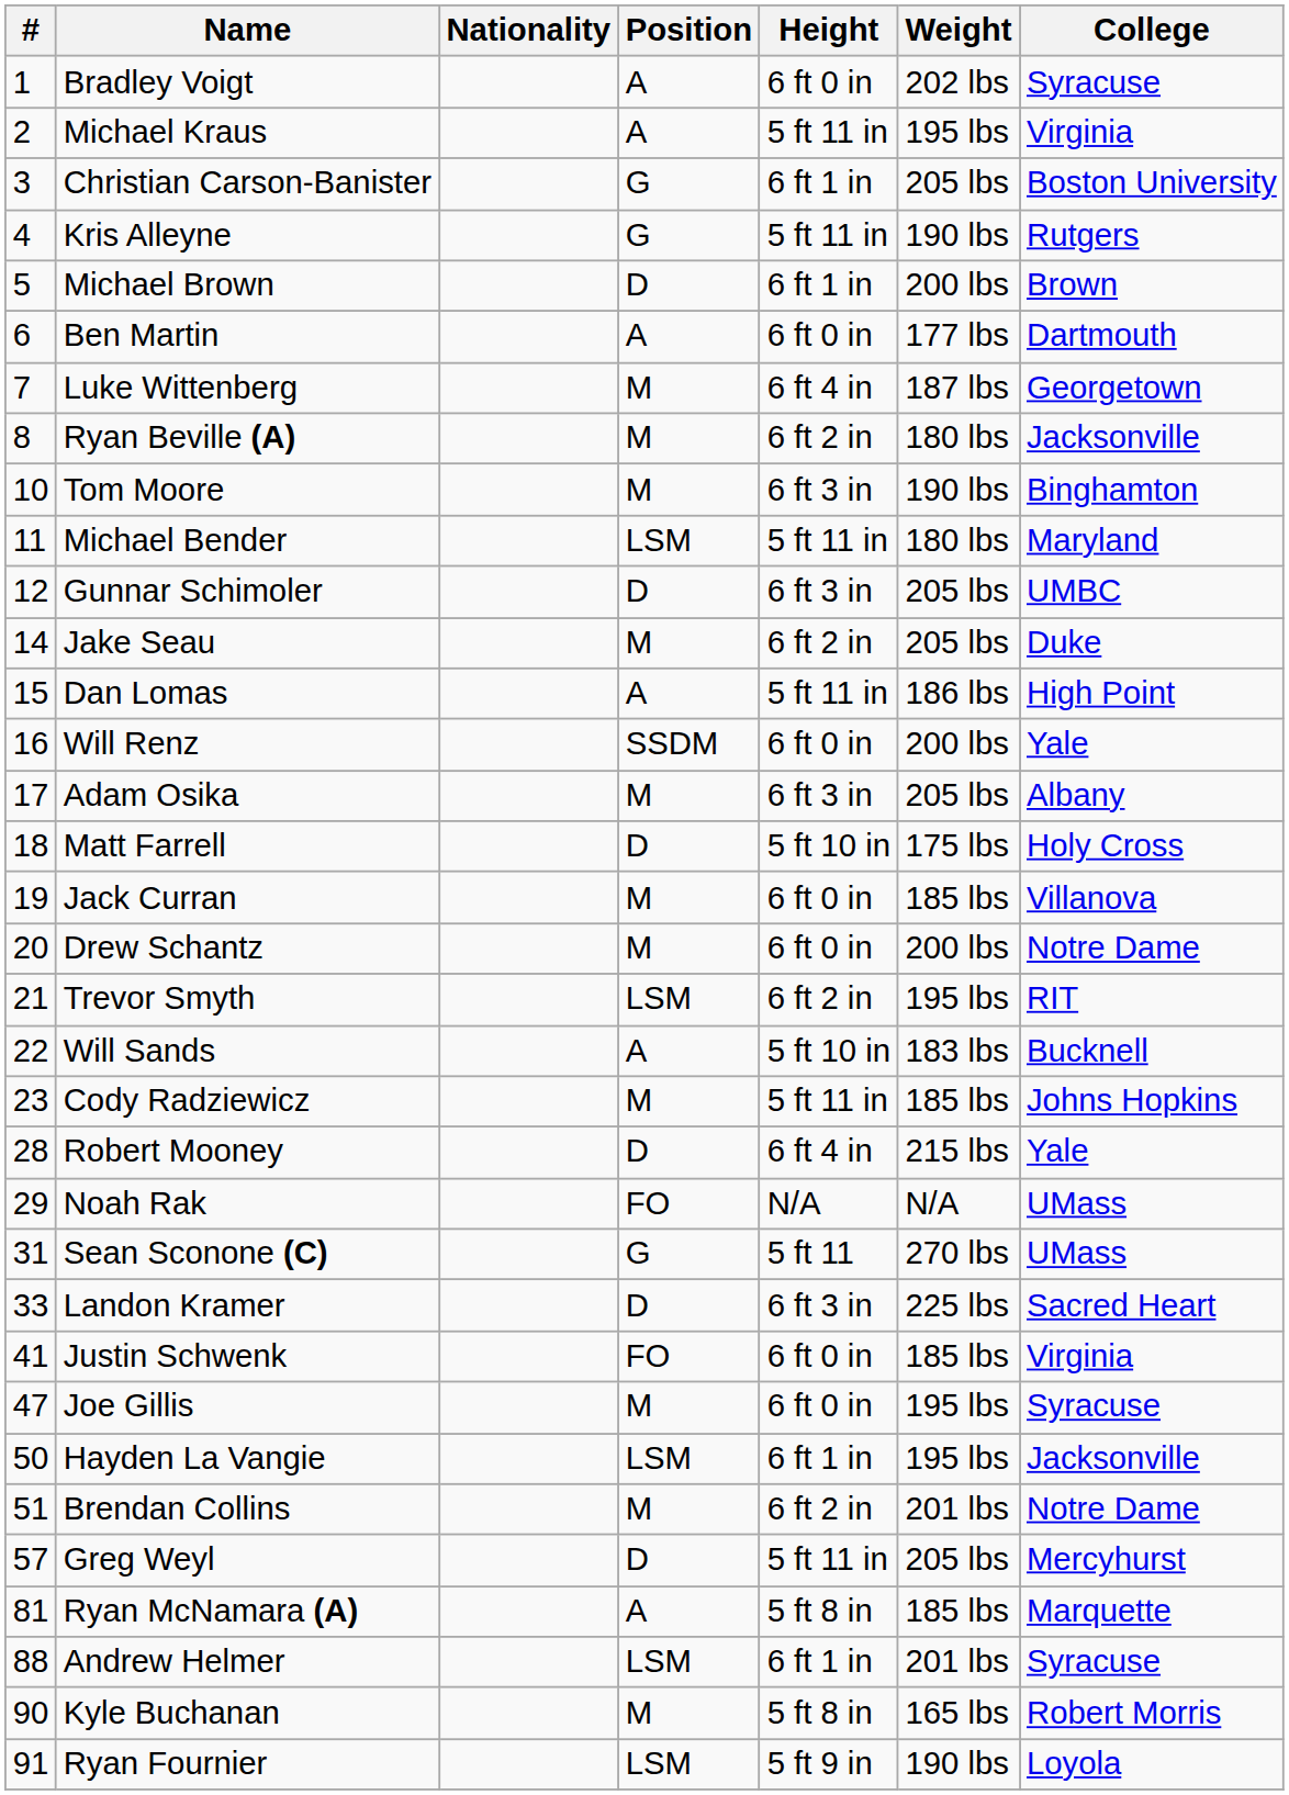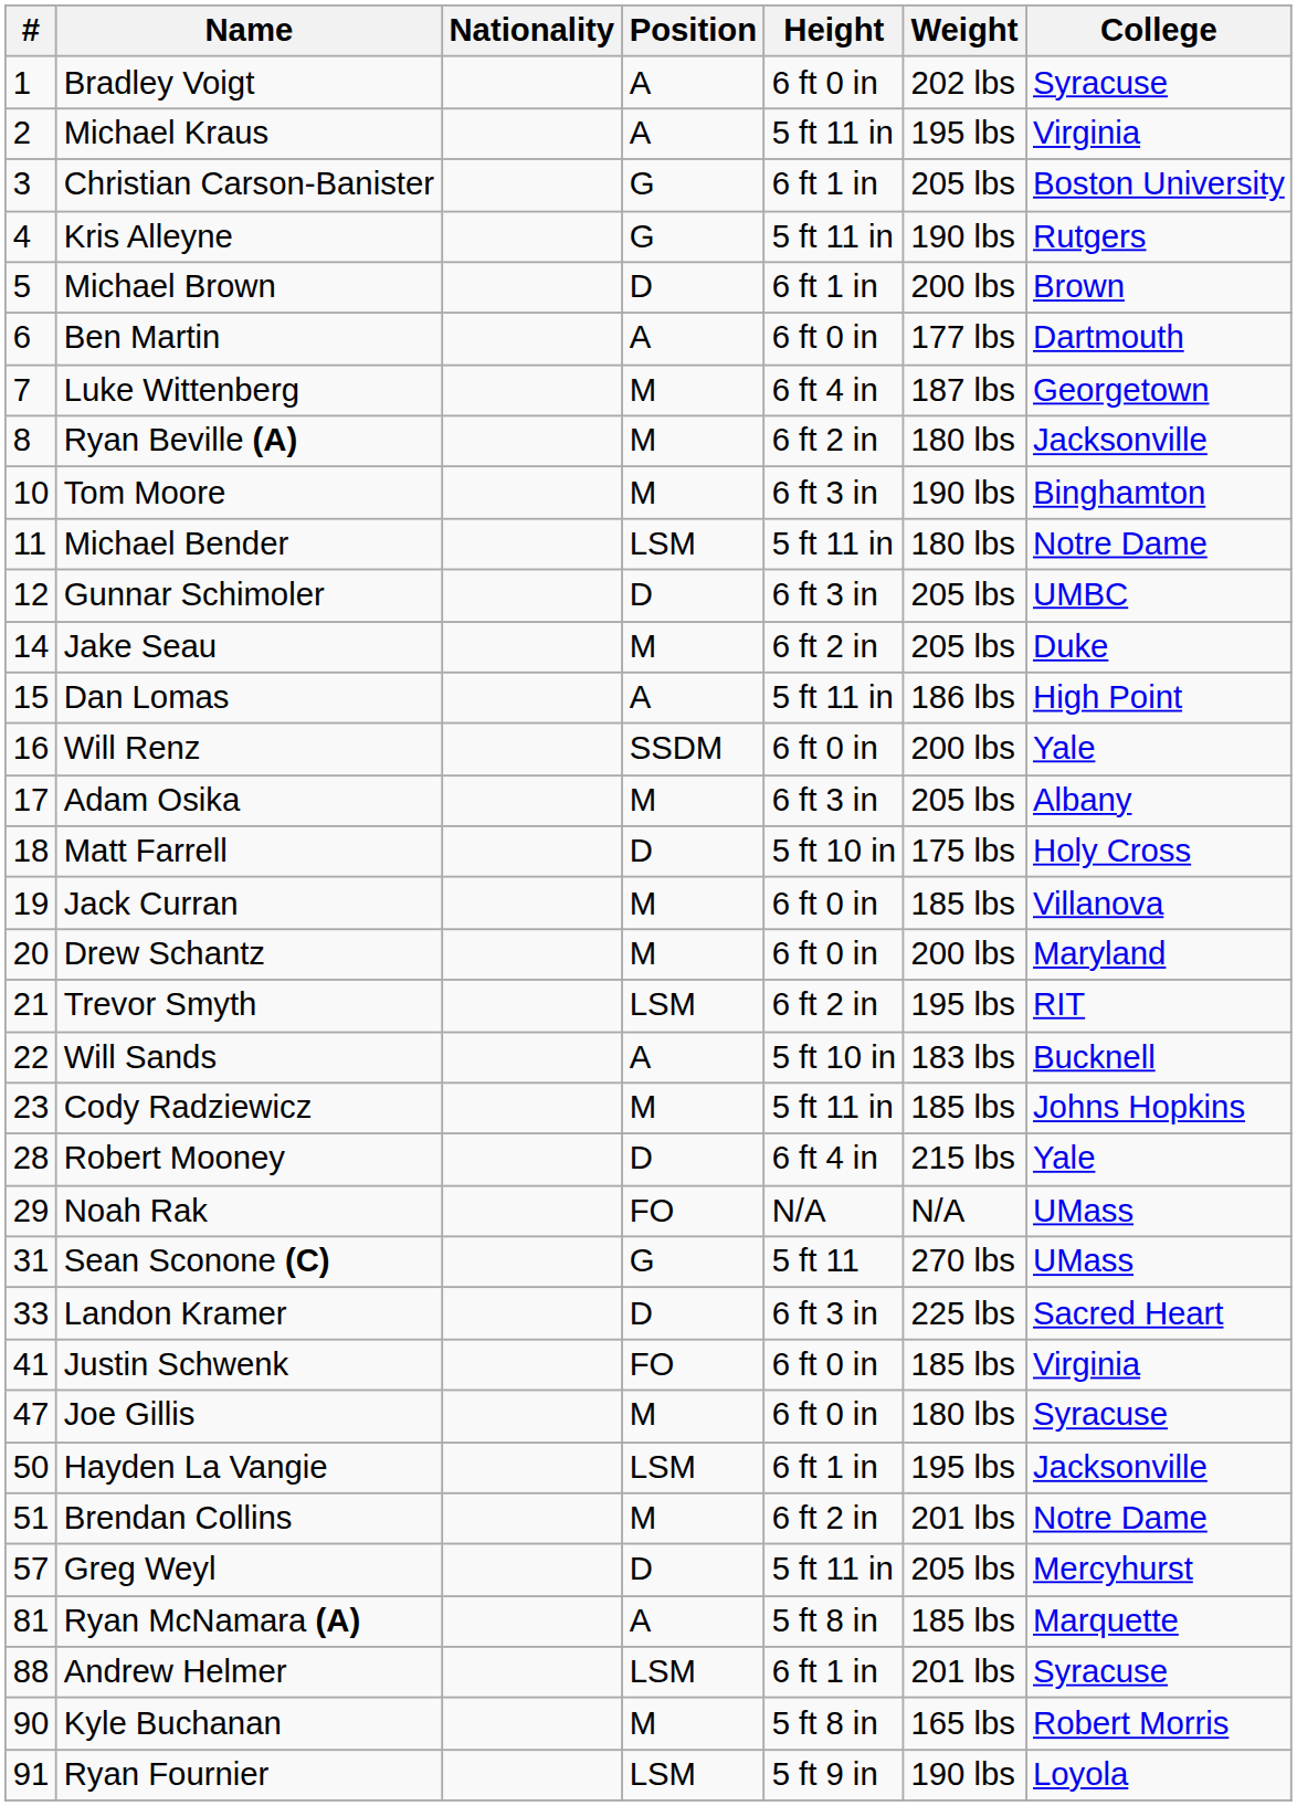Michael Bender | College: Maryland -> Notre Dame
Drew Schantz | College: Notre Dame -> Maryland
Joe Gillis | Weight: 195 lbs -> 180 lbs
